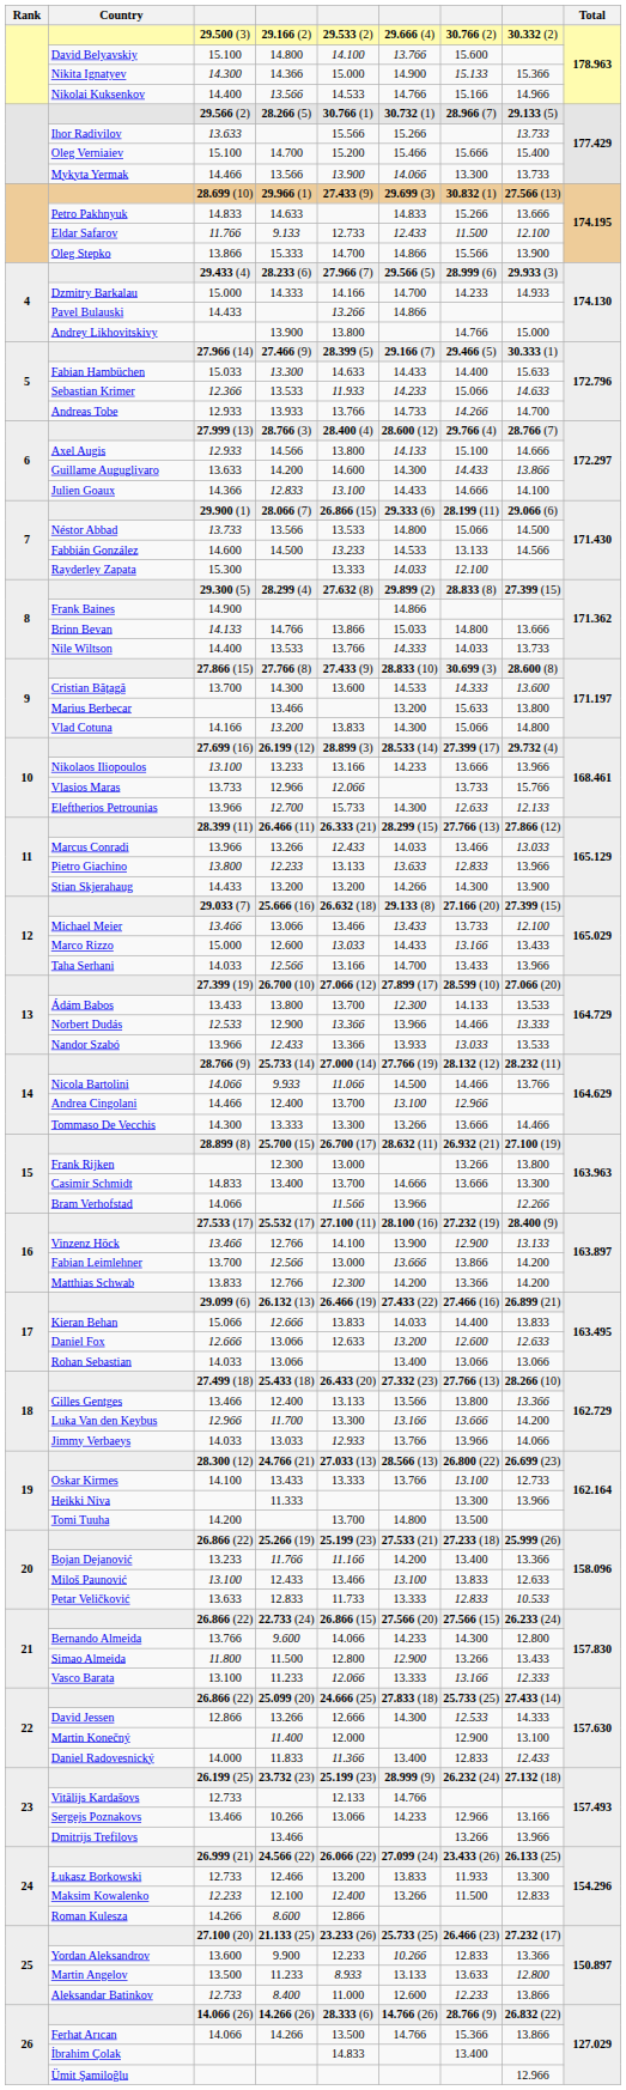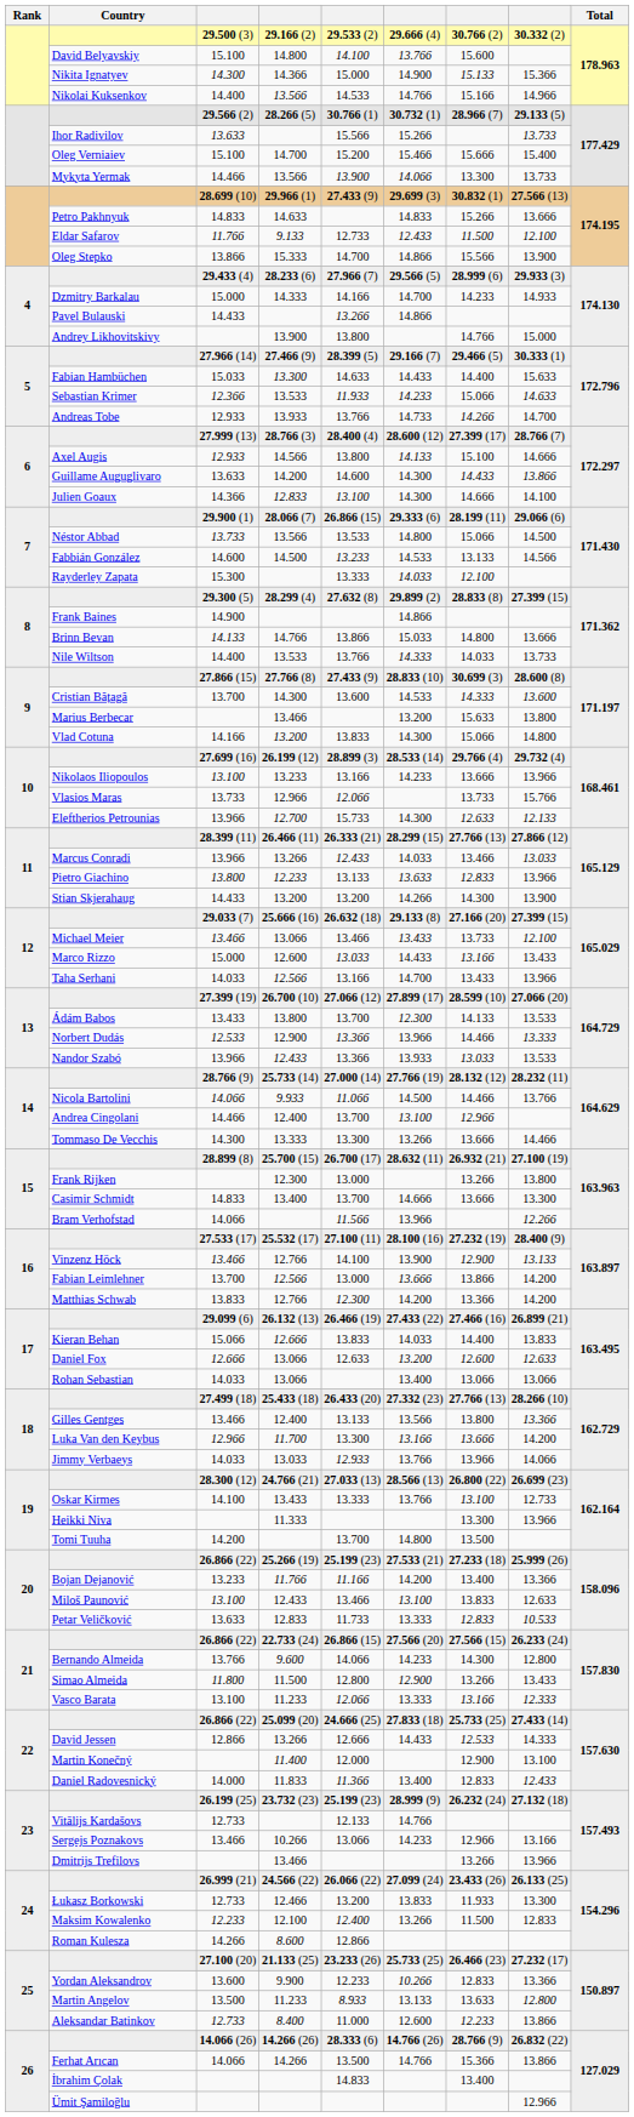28.766 (3) | column 7: 29.766 (4) -> 27.399 (17)
Julien Goaux / 12.833 | column 6: 14.433 -> 14.300
26.199 (12) | column 7: 27.399 (17) -> 29.766 (4)
David Jessen / 13.266 | column 6: 14.300 -> 14.433
